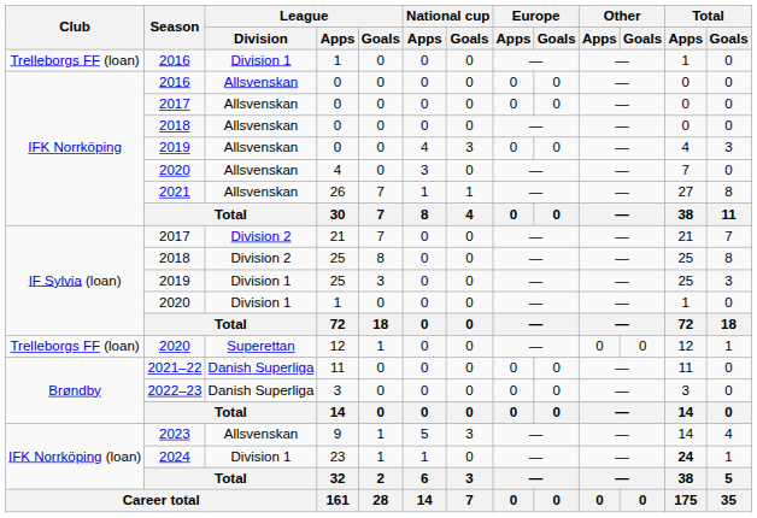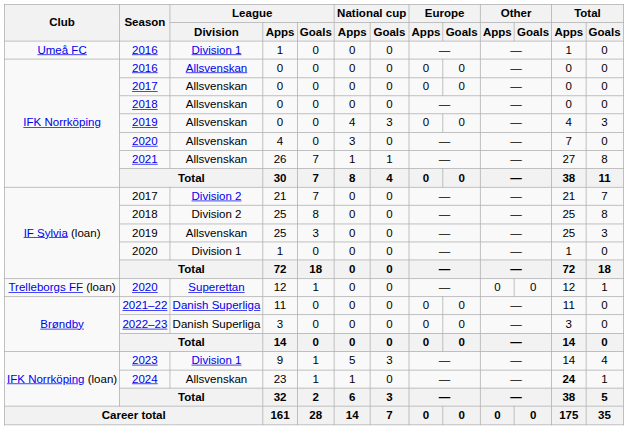2016 / 1 | Club: Trelleborgs FF (loan) -> Umeå FC
2019 / 25 | League / Division: Division 1 -> Allsvenskan
9 | League / Division: Allsvenskan -> Division 1
23 | League / Division: Division 1 -> Allsvenskan
